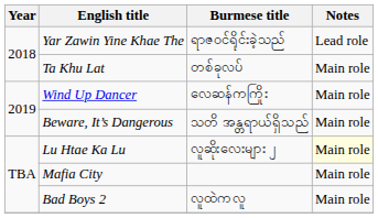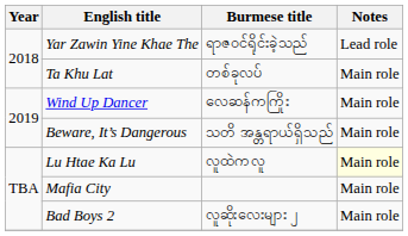Lu Htae Ka Lu | Burmese title: လူဆိုးလေးများ ၂ -> လူထဲကလူ
Bad Boys 2 | Burmese title: လူထဲကလူ -> လူဆိုးလေးများ ၂
